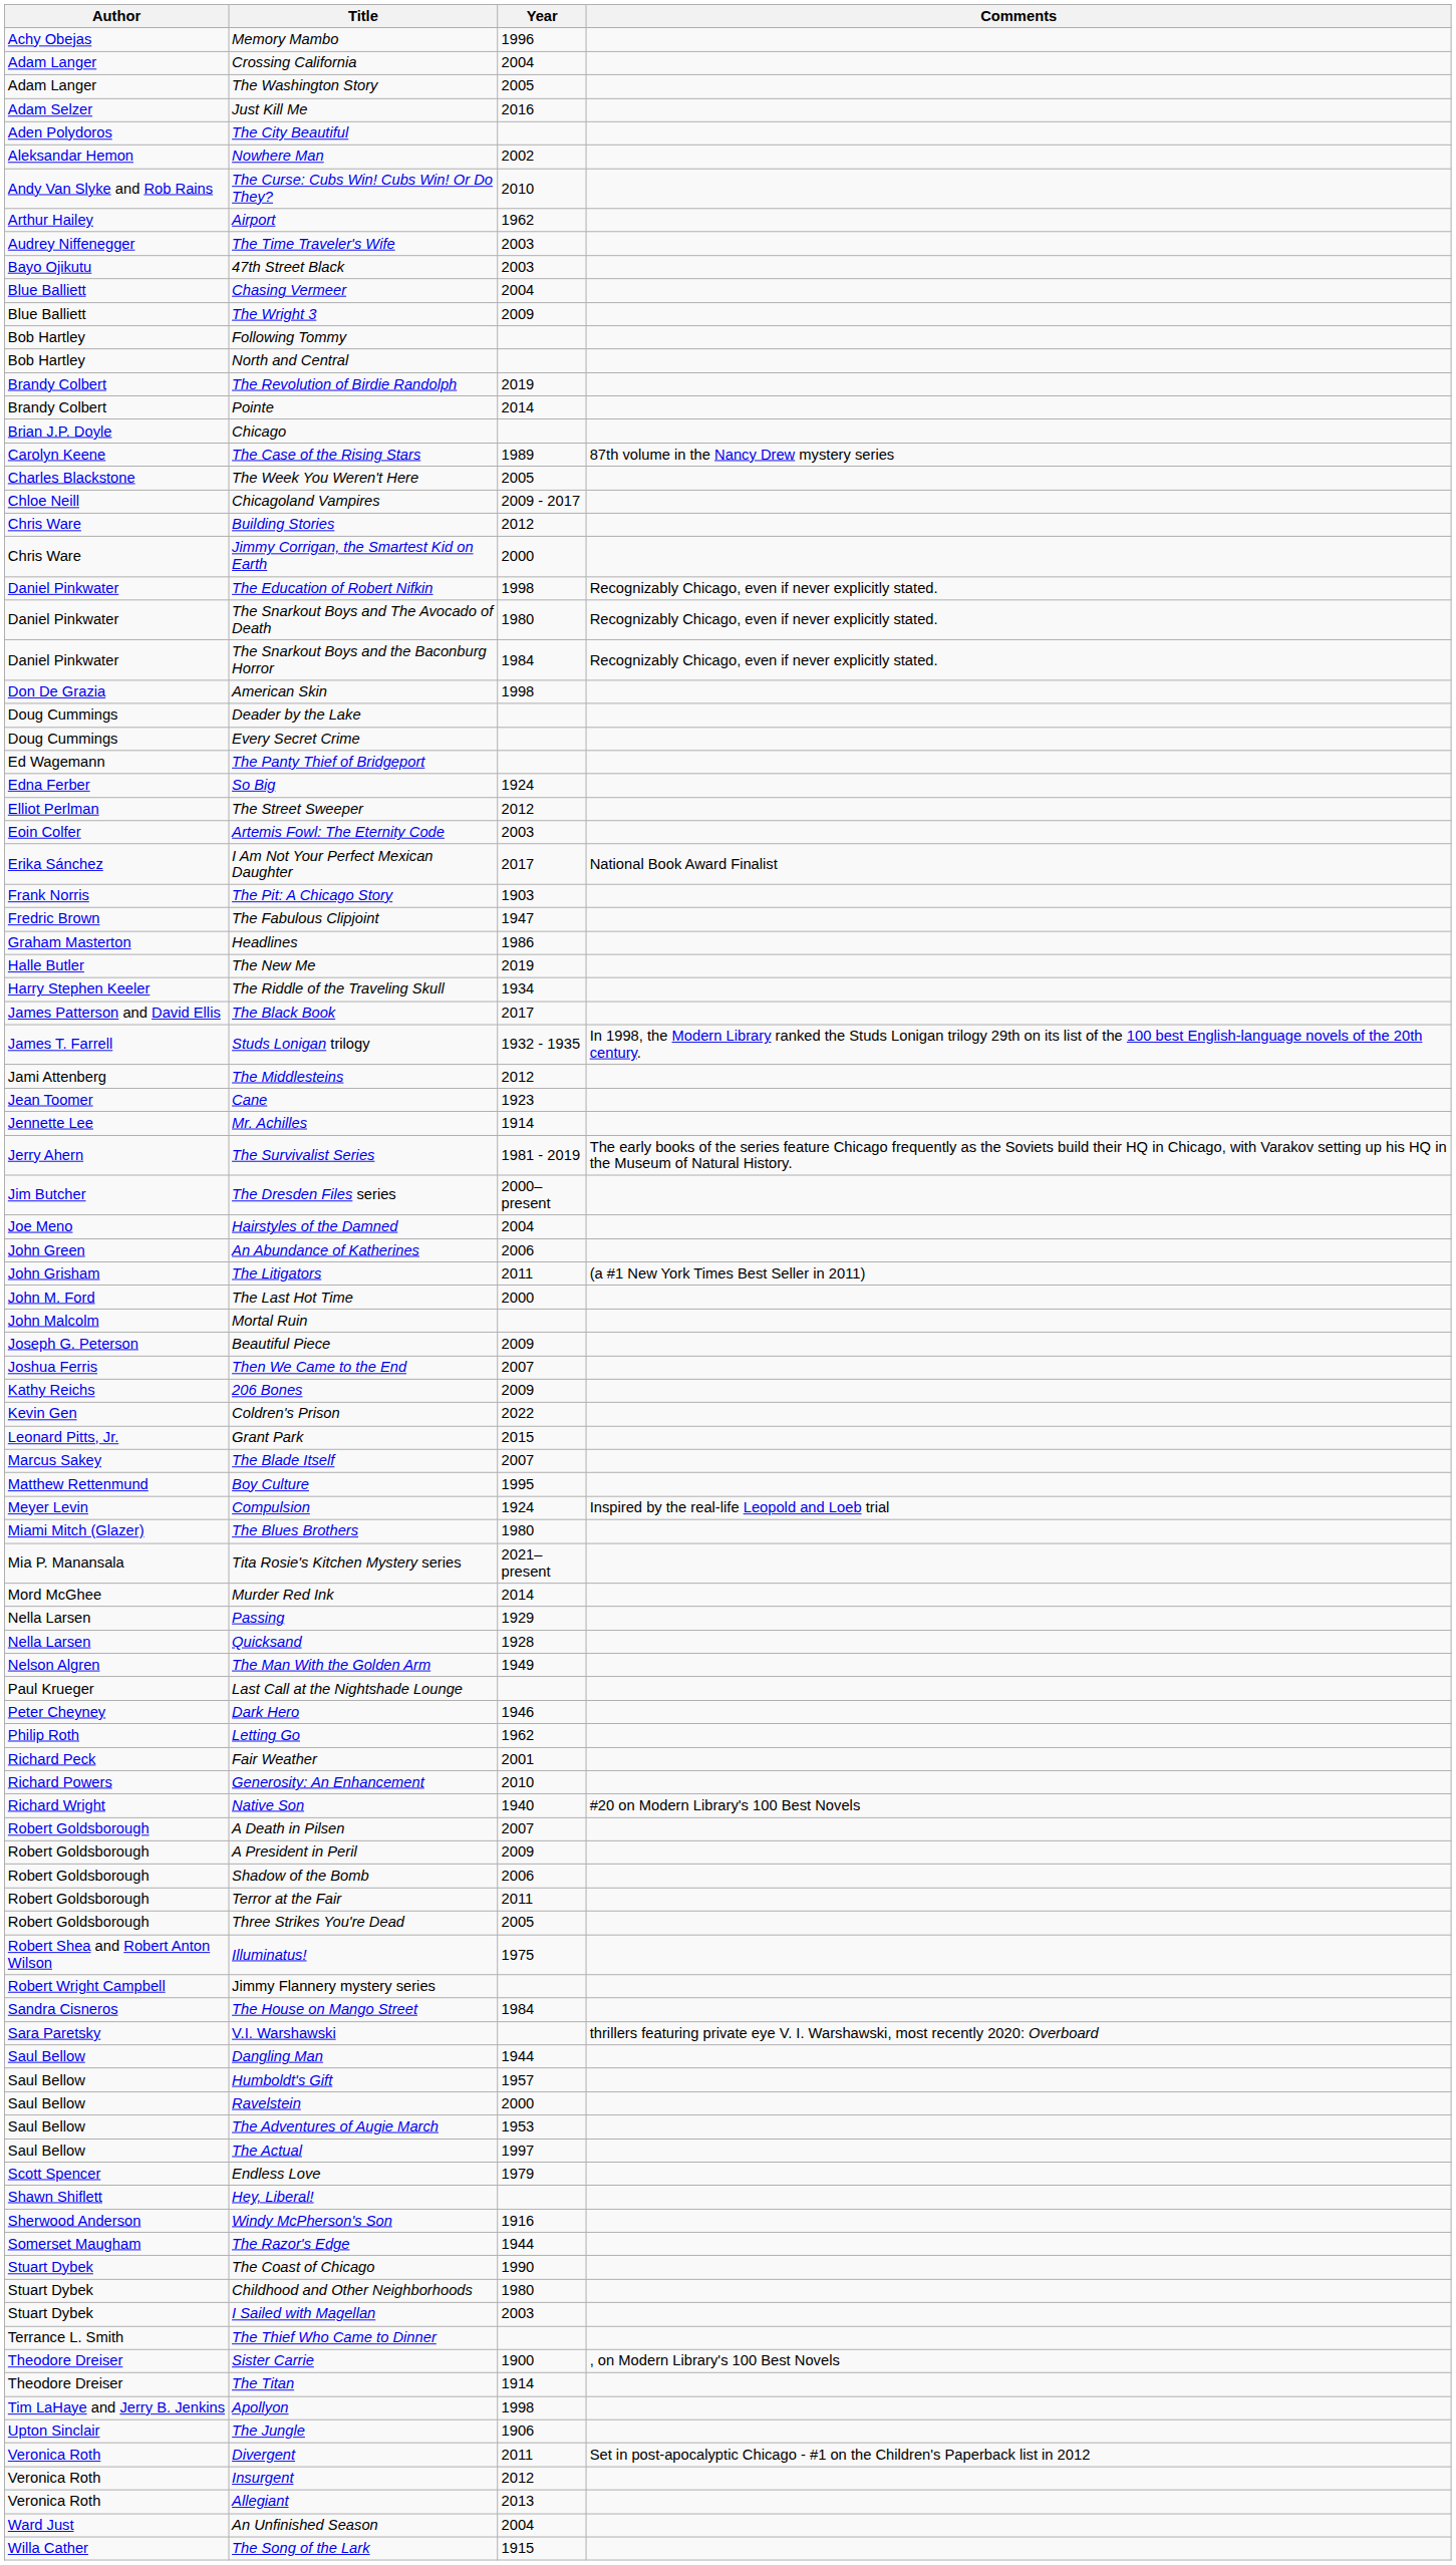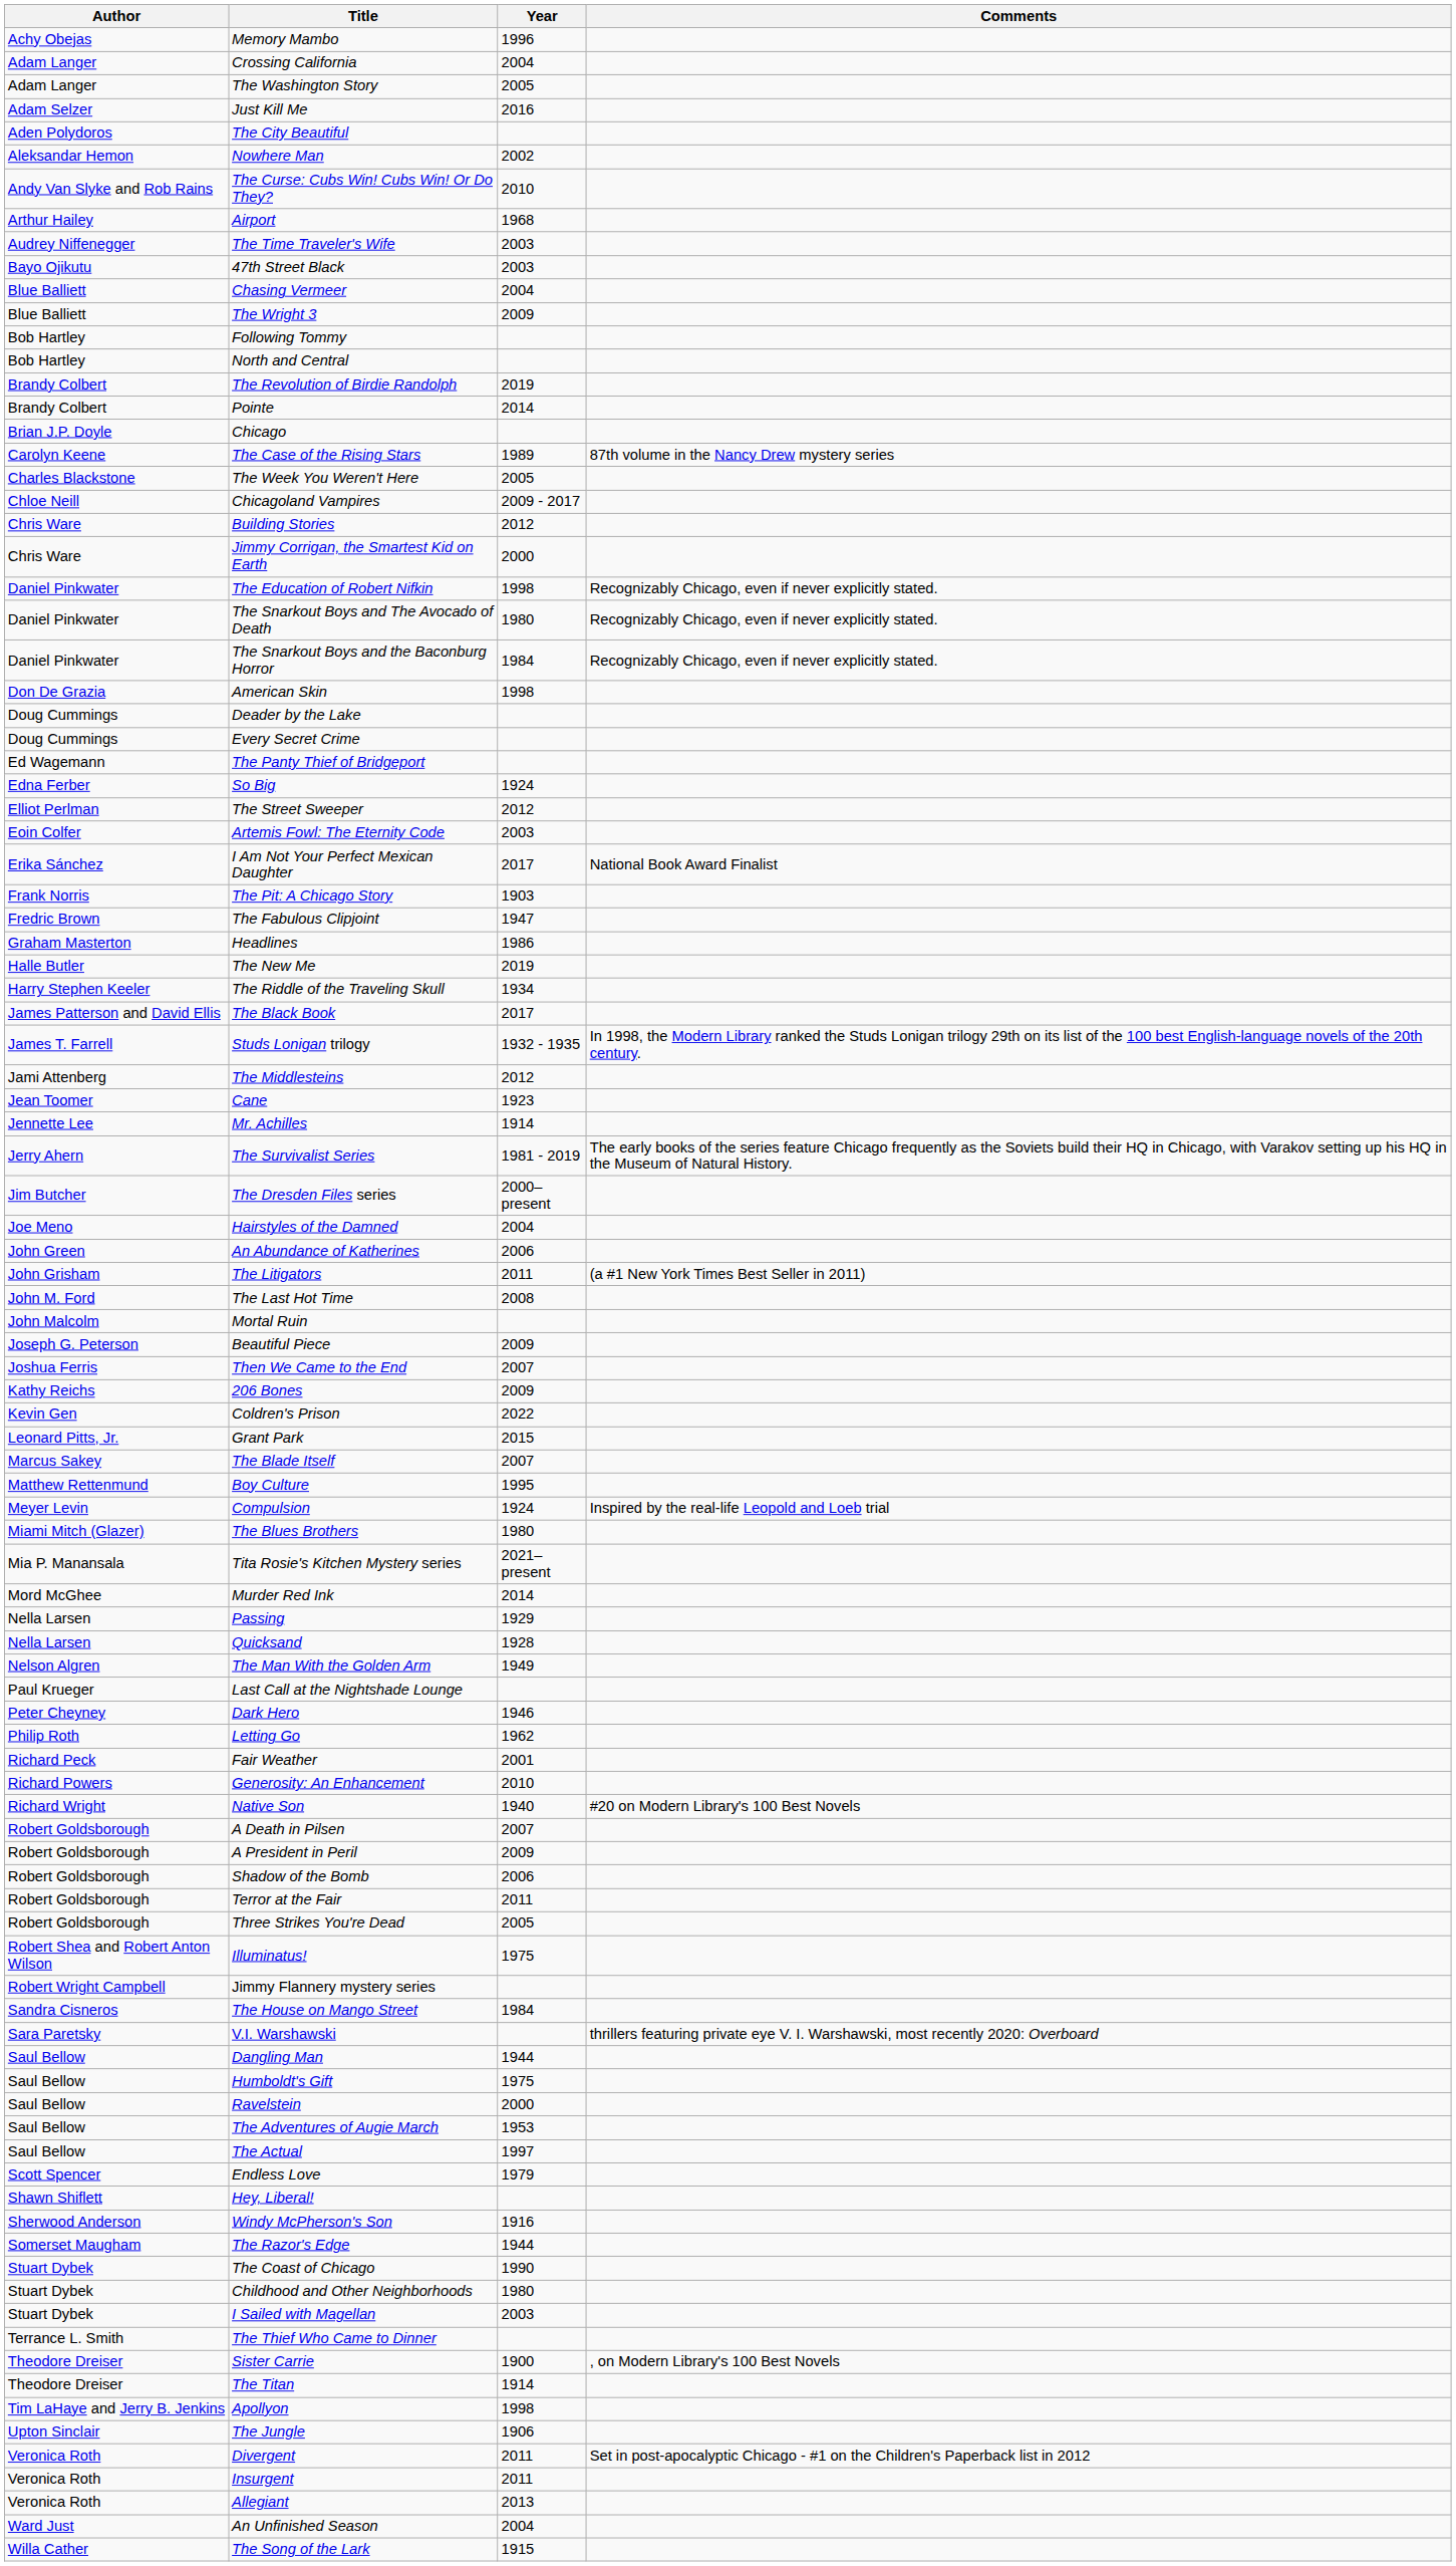Airport | Year: 1962 -> 1968
The Last Hot Time | Year: 2000 -> 2008
Humboldt's Gift | Year: 1957 -> 1975
Insurgent | Year: 2012 -> 2011
